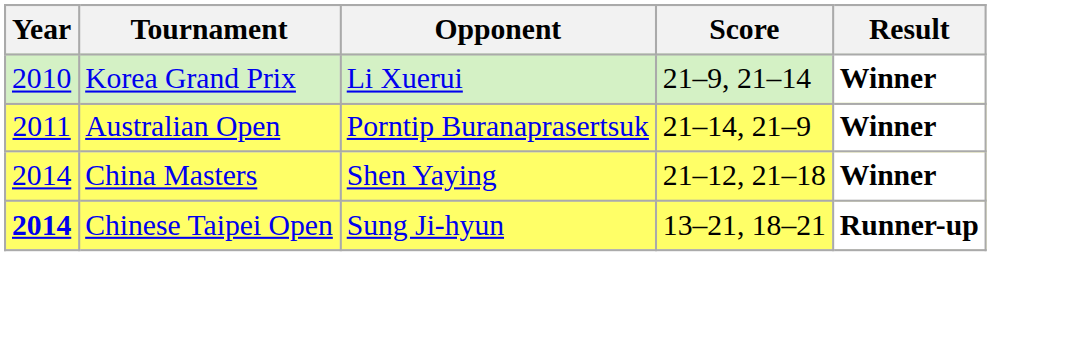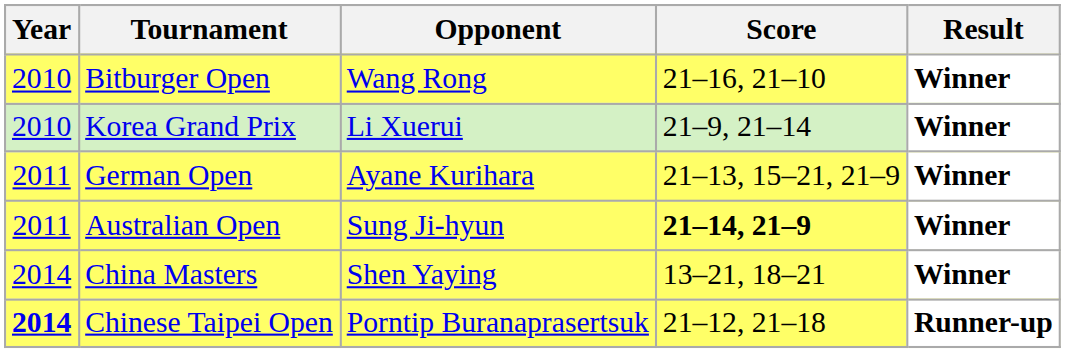+ row: 2010 | Bitburger Open | Wang Rong | 21–16, 21–10 | Winner
+ row: 2011 | German Open | Ayane Kurihara | 21–13, 15–21, 21–9 | Winner
Australian Open | Opponent: Porntip Buranaprasertsuk -> Sung Ji-hyun
Australian Open | Score: normal -> bold
China Masters | Score: 21–12, 21–18 -> 13–21, 18–21
Chinese Taipei Open | Opponent: Sung Ji-hyun -> Porntip Buranaprasertsuk
Chinese Taipei Open | Score: 13–21, 18–21 -> 21–12, 21–18
